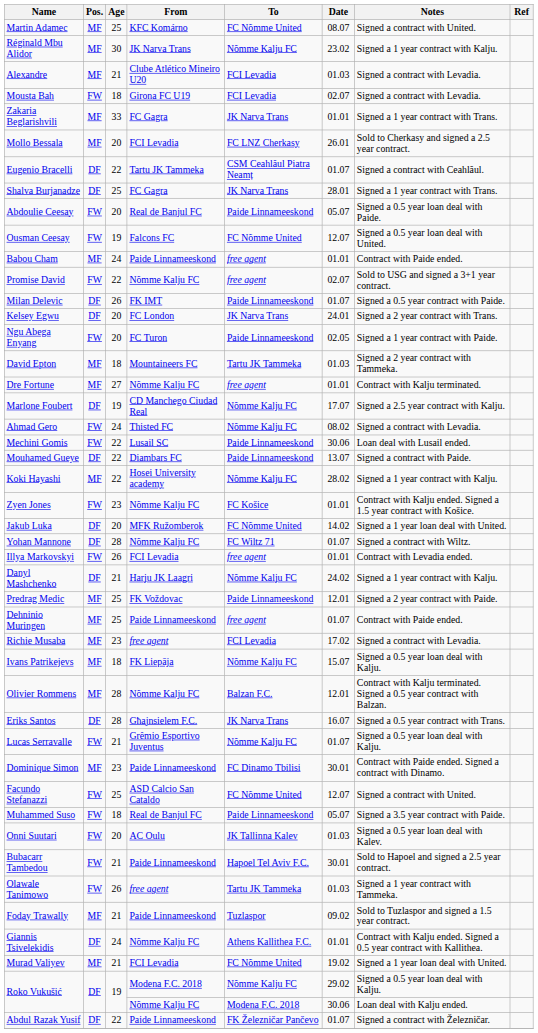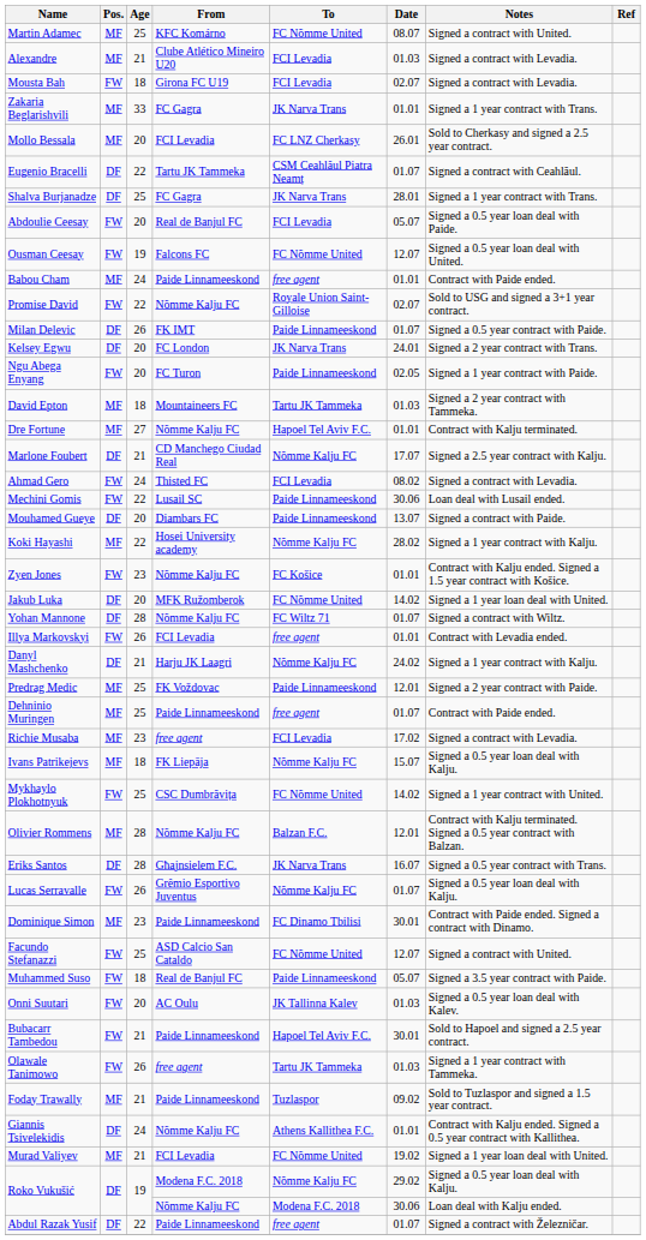- row: Réginald Mbu Alidor | MF | 30 | JK Narva Trans | Nõmme Kalju FC | 23.02 | Signed a 1 year contract with Kalju.
Abdoulie Ceesay | To: Paide Linnameeskond -> FCI Levadia
Promise David | To: free agent -> Royale Union Saint-Gilloise
Dre Fortune | To: free agent -> Hapoel Tel Aviv F.C.
Marlone Foubert | Age: 19 -> 21
Ahmad Gero | To: Nõmme Kalju FC -> FCI Levadia
Mouhamed Gueye | Age: 22 -> 20
+ row: Mykhaylo Plokhotnyuk | FW | 25 | CSC Dumbrăvița | FC Nõmme United | 14.02 | Signed a 1 year contract with United.
Lucas Serravalle | Age: 21 -> 26
Abdul Razak Yusif | To: FK Železničar Pančevo -> free agent
